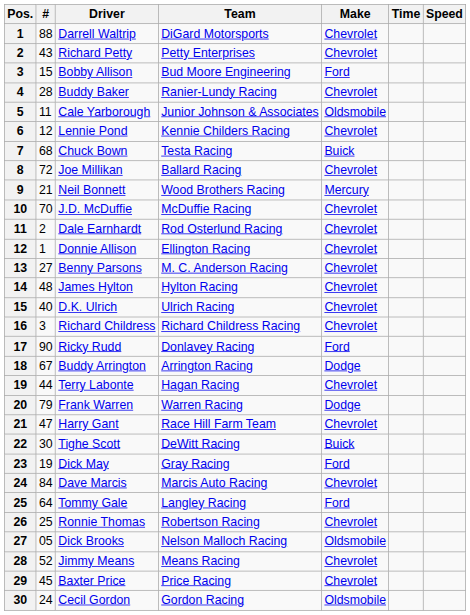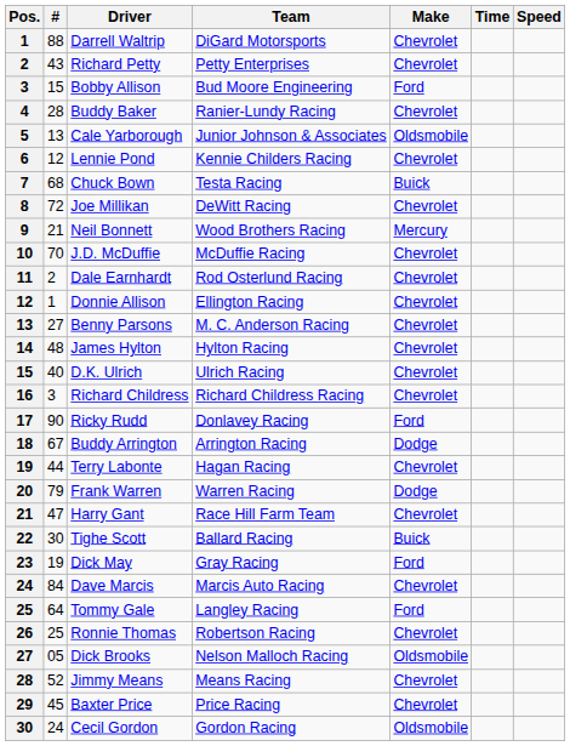Cale Yarborough | #: 11 -> 13
Joe Millikan | Team: Ballard Racing -> DeWitt Racing
Tighe Scott | Team: DeWitt Racing -> Ballard Racing
